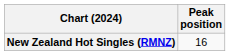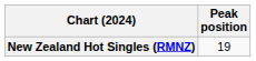New Zealand Hot Singles (RMNZ) | Peak position: 16 -> 19
